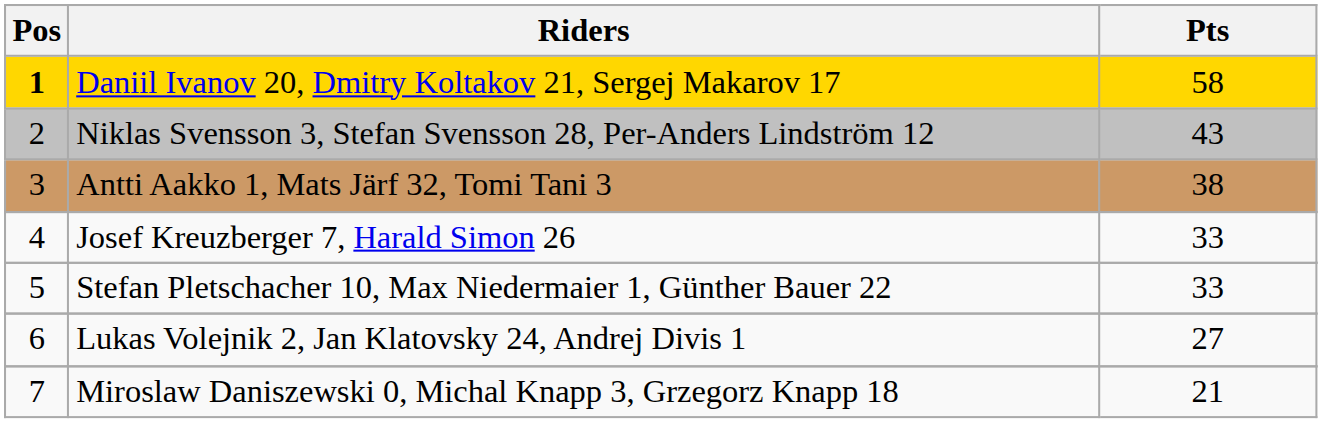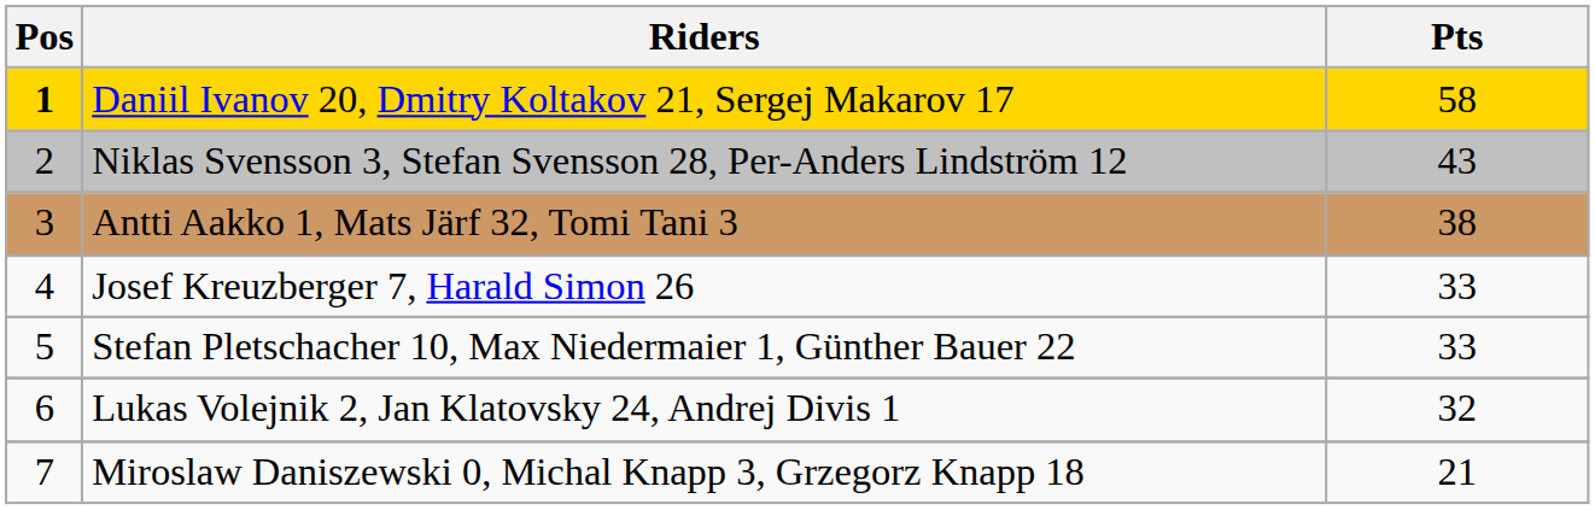Lukas Volejnik 2, Jan Klatovsky 24, Andrej Divis 1 | Pts: 27 -> 32
